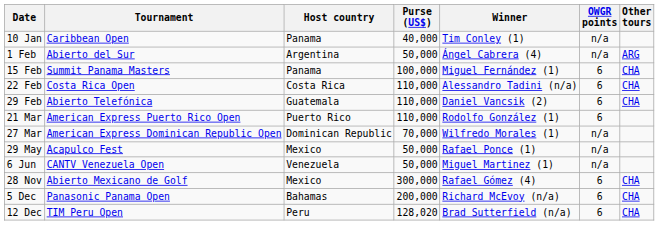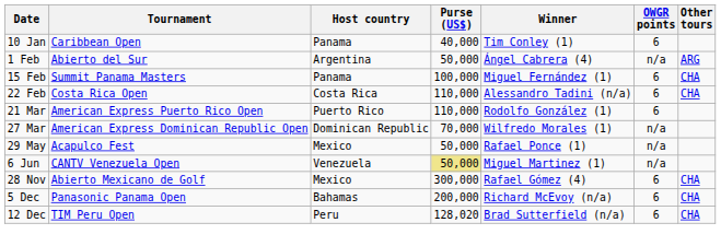10 Jan | OWGR points: n/a -> 6
- row: 29 Feb | Abierto Telefónica | Guatemala | 110,000 | Daniel Vancsik (2) | 6 | CHA
6 Jun | Purse (US$): no background -> khaki background
